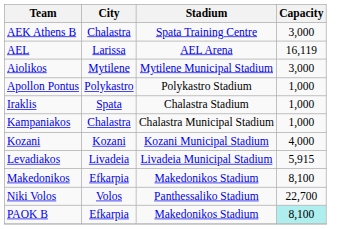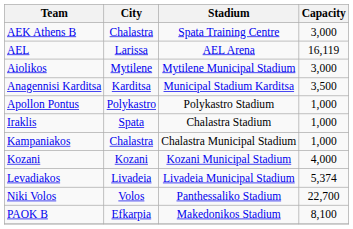+ row: Anagennisi Karditsa | Karditsa | Municipal Stadium Karditsa | 3,500
Levadiakos | Capacity: 5,915 -> 5,374
- row: Makedonikos | Efkarpia | Makedonikos Stadium | 8,100
PAOK B | Capacity: paleturquoise background -> no background
